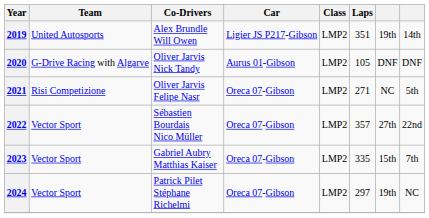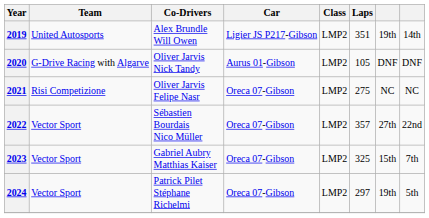2021 | Laps: 271 -> 275
2021 | column 8: 5th -> NC
2023 | Laps: 335 -> 325
2024 | column 8: NC -> 5th
